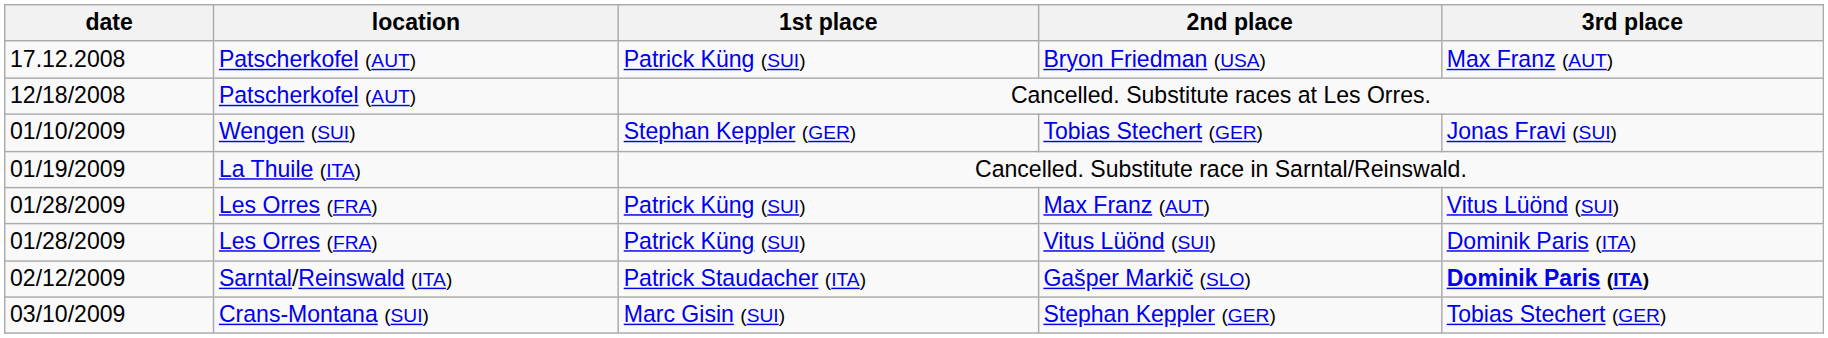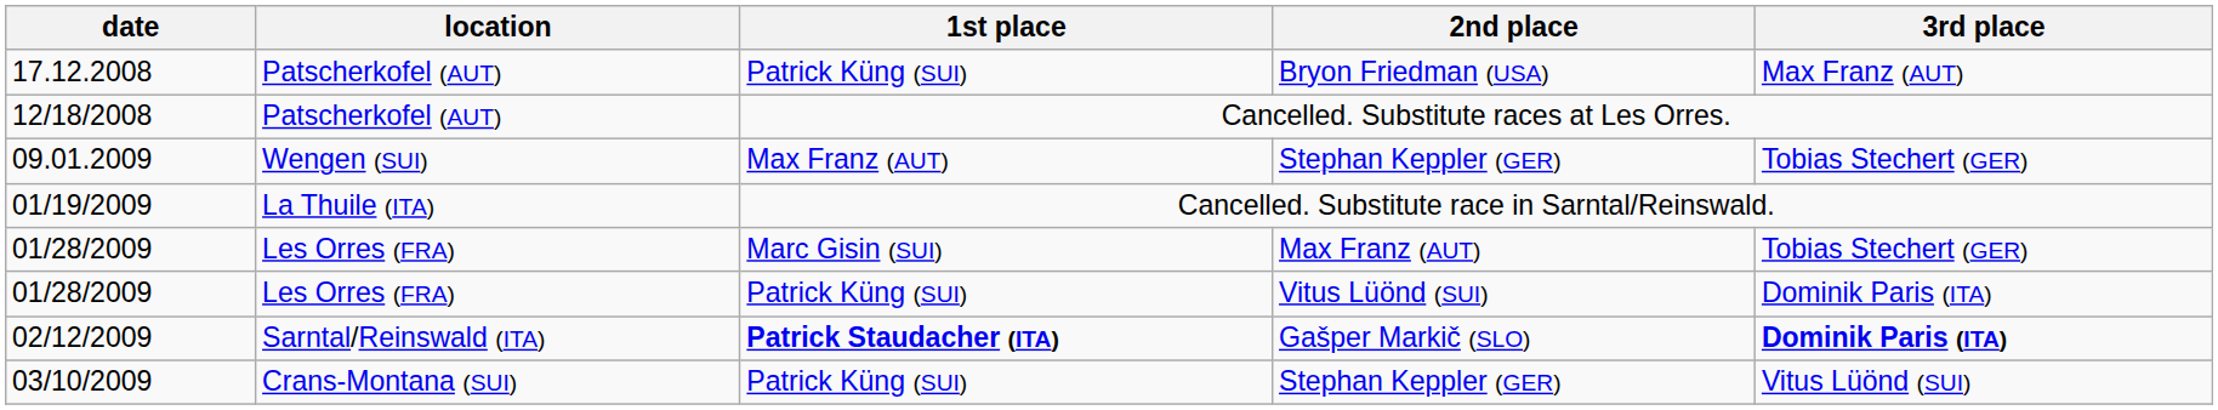+ row: 09.01.2009 | Wengen (SUI) | Max Franz (AUT) | Stephan Keppler (GER) | Tobias Stechert (GER)
- row: 01/10/2009 | Wengen (SUI) | Stephan Keppler (GER) | Tobias Stechert (GER) | Jonas Fravi (SUI)
01/28/2009 / Max Franz (AUT) | 1st place: Patrick Küng (SUI) -> Marc Gisin (SUI)
01/28/2009 / Max Franz (AUT) | 3rd place: Vitus Lüönd (SUI) -> Tobias Stechert (GER)
02/12/2009 | 1st place: normal -> bold
03/10/2009 | 1st place: Marc Gisin (SUI) -> Patrick Küng (SUI)
03/10/2009 | 3rd place: Tobias Stechert (GER) -> Vitus Lüönd (SUI)
